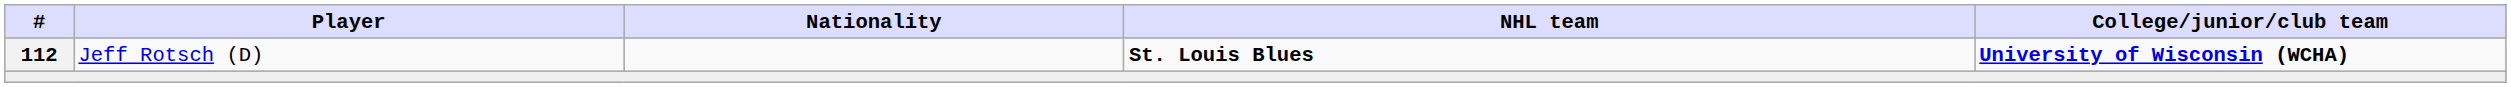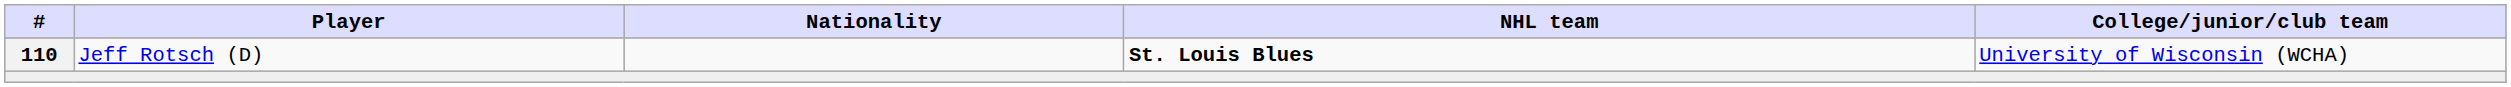Jeff Rotsch (D) | #: 112 -> 110
Jeff Rotsch (D) | College/junior/club team: bold -> normal
